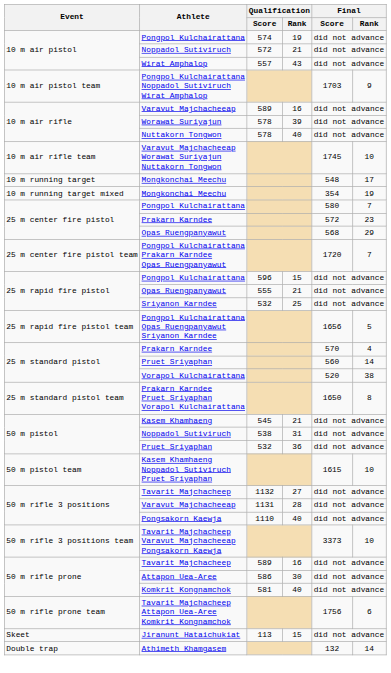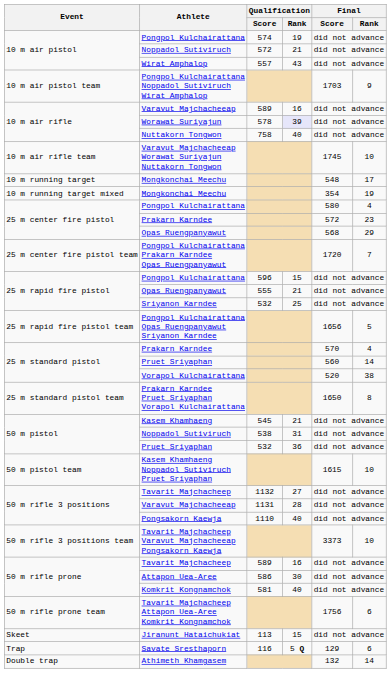Worawat Suriyajun | Qualification / Rank: no background -> lavender background
Nuttakorn Tongwon | Qualification / Score: 578 -> 758
25 m center fire pistol / Pongpol Kulchairattana | Final / Rank: 7 -> 4
+ row: Trap | Savate Sresthaporn | 116 | 5 Q | 129 | 6
